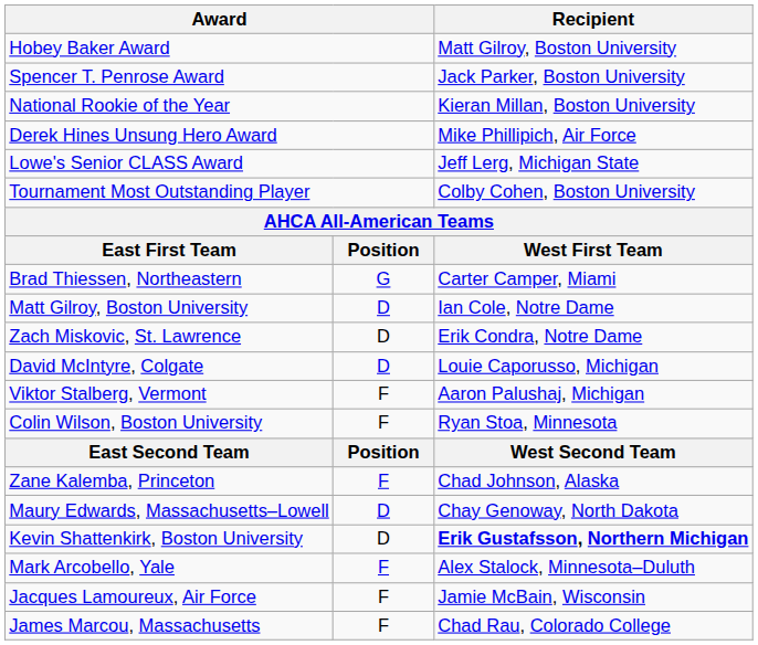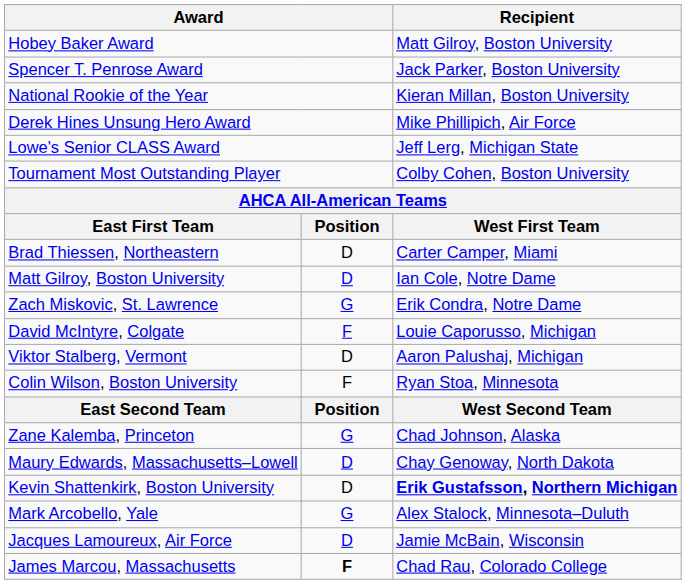Brad Thiessen, Northeastern | column 2: G -> D
Zach Miskovic, St. Lawrence | column 2: D -> G
David McIntyre, Colgate | column 2: D -> F
Viktor Stalberg, Vermont | column 2: F -> D
Zane Kalemba, Princeton | column 2: F -> G
Mark Arcobello, Yale | column 2: F -> G
Jacques Lamoureux, Air Force | column 2: F -> D
James Marcou, Massachusetts | column 2: normal -> bold
